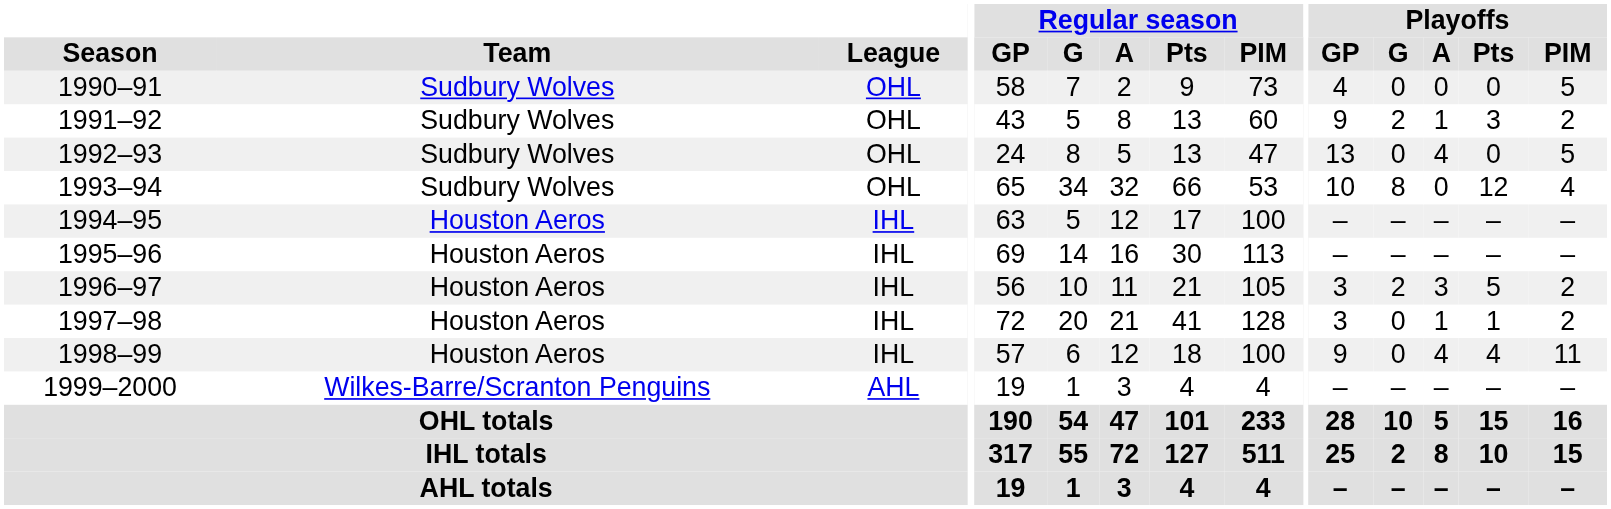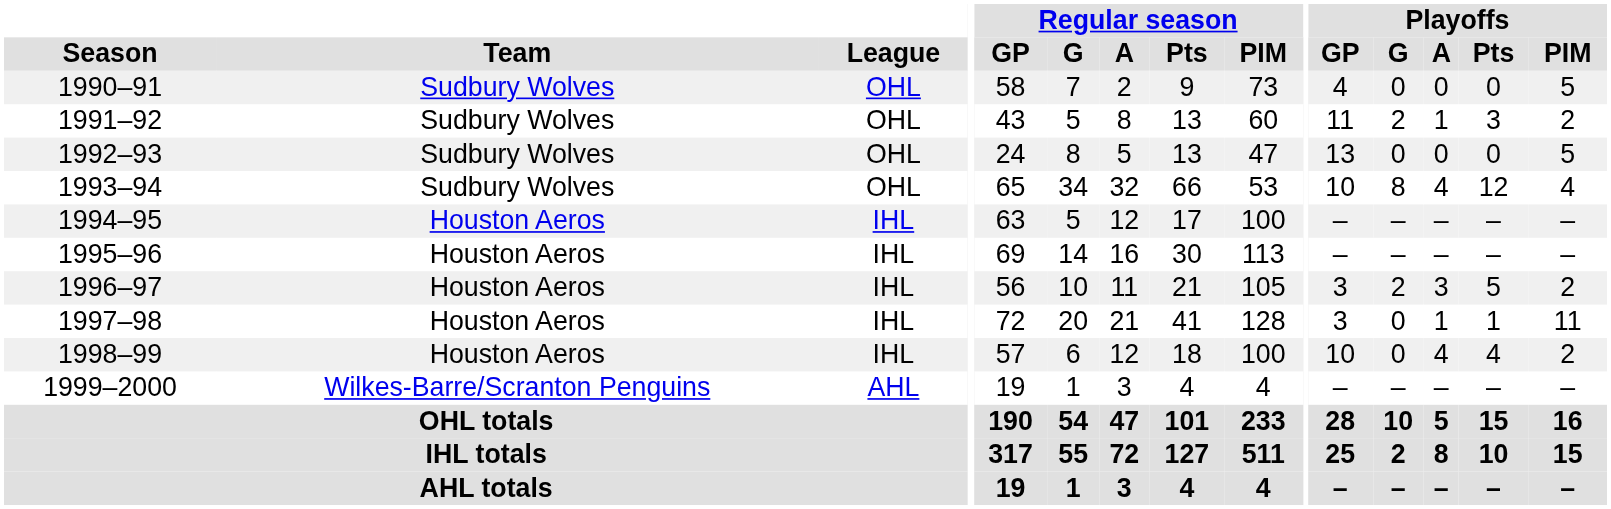1991–92 | Playoffs / GP: 9 -> 11
1992–93 | Playoffs / A: 4 -> 0
1993–94 | Playoffs / A: 0 -> 4
1997–98 | Playoffs / PIM: 2 -> 11
1998–99 | Playoffs / GP: 9 -> 10
1998–99 | Playoffs / PIM: 11 -> 2
